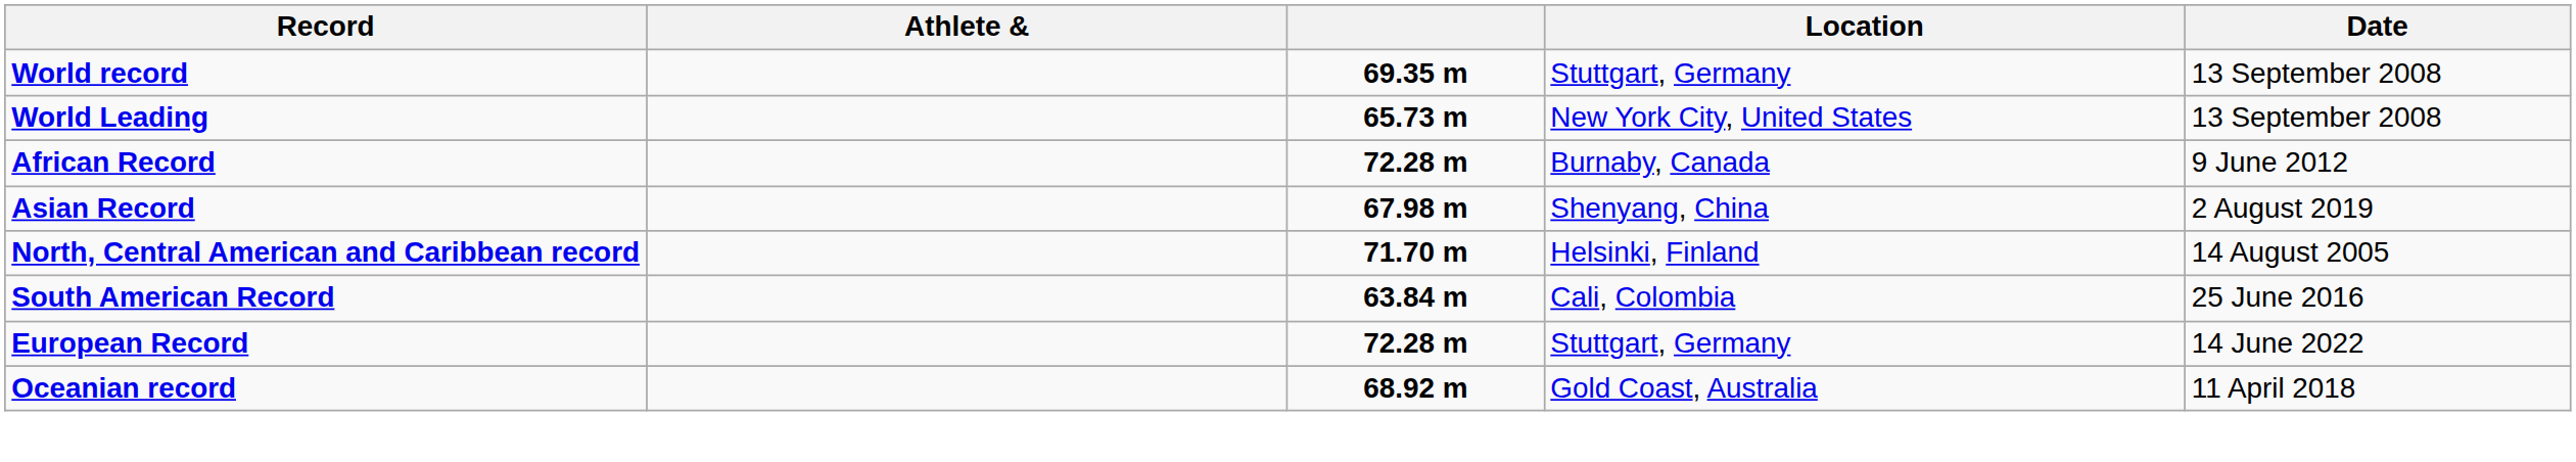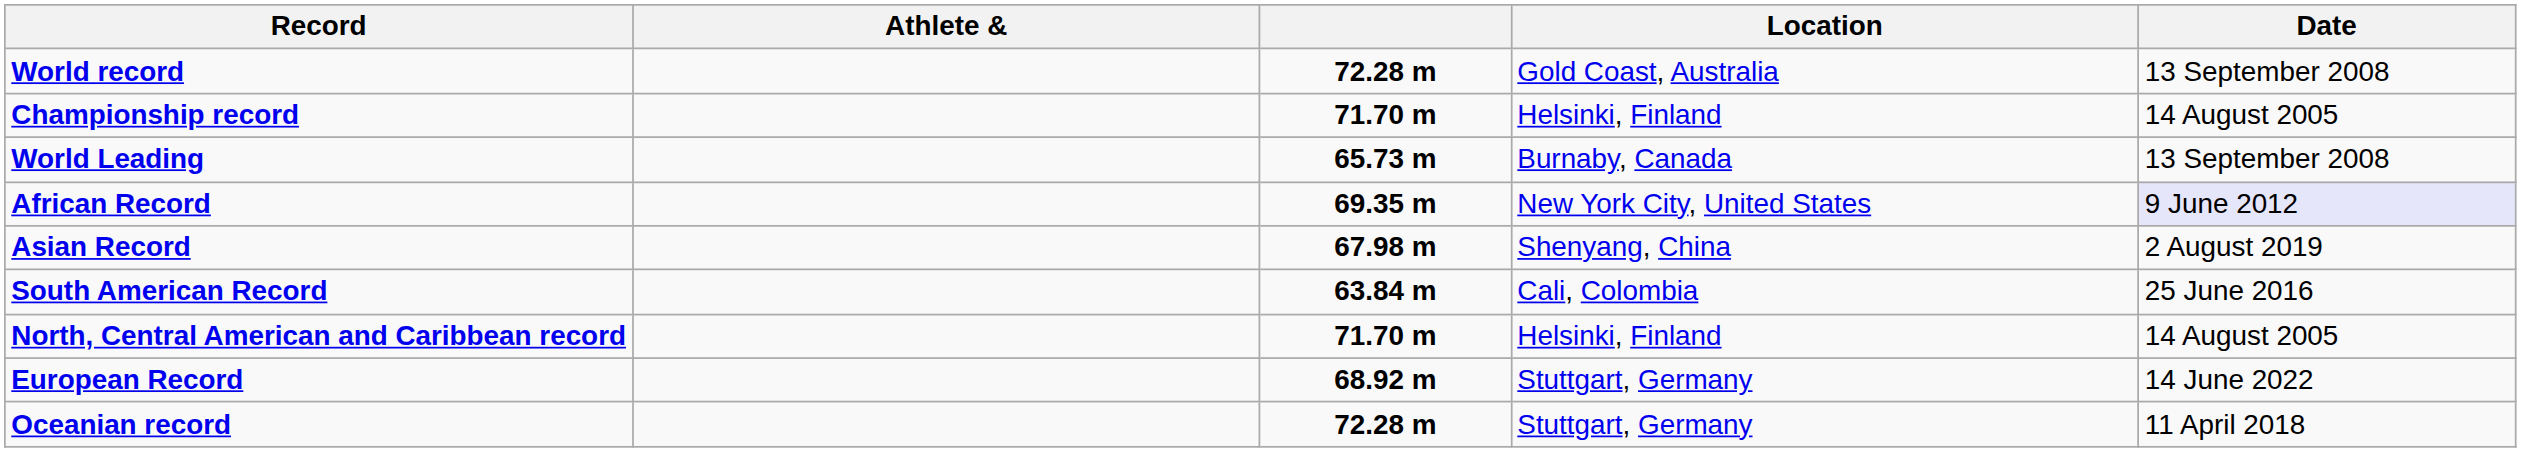World record | column 3: 69.35 m -> 72.28 m
World record | Location: Stuttgart, Germany -> Gold Coast, Australia
+ row: Championship record | 71.70 m | Helsinki, Finland | 14 August 2005
World Leading | Location: New York City, United States -> Burnaby, Canada
African Record | column 3: 72.28 m -> 69.35 m
African Record | Location: Burnaby, Canada -> New York City, United States
African Record | Date: no background -> lavender background
rows swapped: North, Central American and Caribbean record <-> South American Record
European Record | column 3: 72.28 m -> 68.92 m
Oceanian record | column 3: 68.92 m -> 72.28 m
Oceanian record | Location: Gold Coast, Australia -> Stuttgart, Germany
